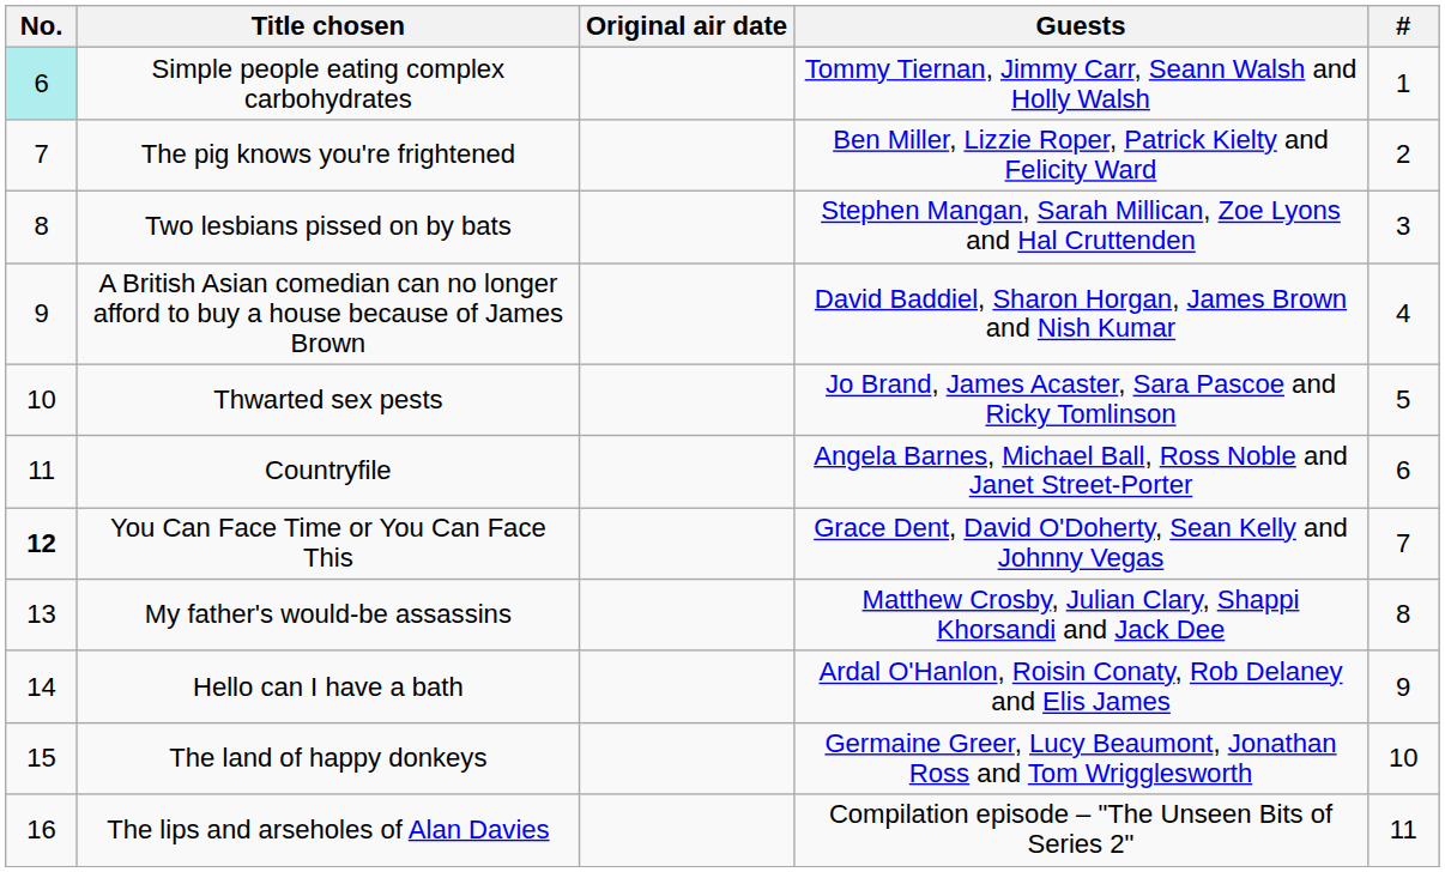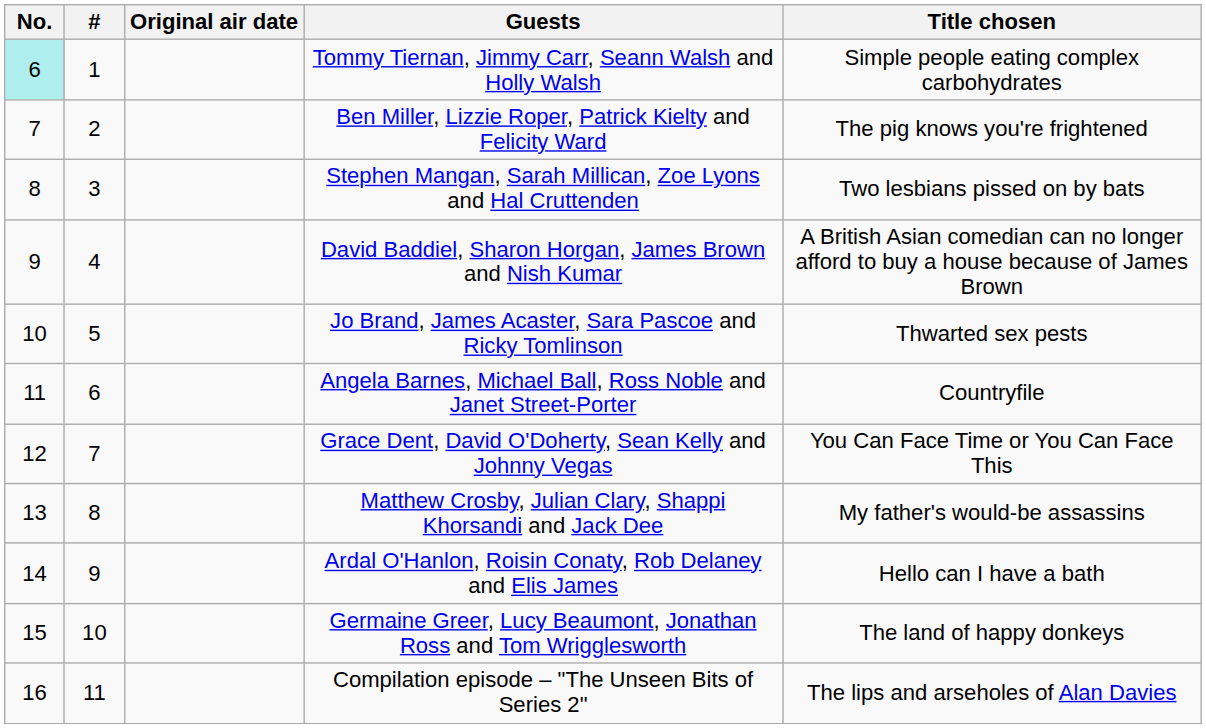columns swapped: # <-> Title chosen
Grace Dent, David O'Doherty, Sean Kelly and Johnny Vegas | No.: bold -> normal
